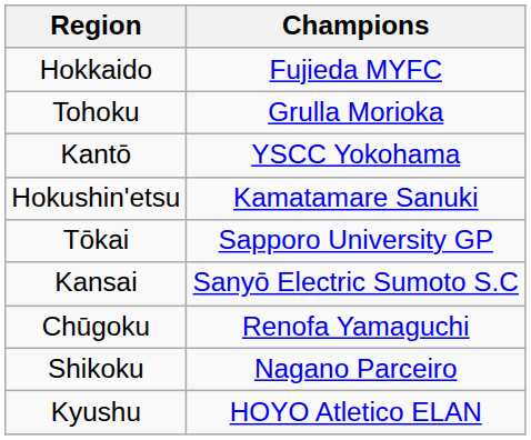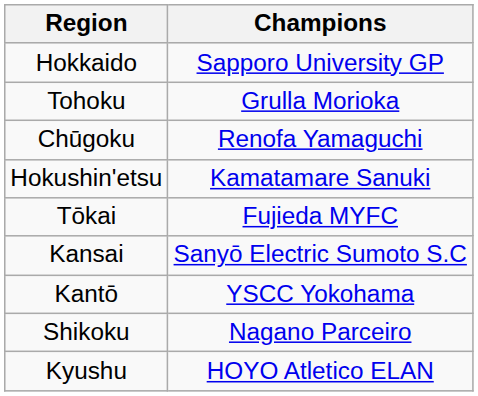Hokkaido | Champions: Fujieda MYFC -> Sapporo University GP
rows swapped: Kantō <-> Chūgoku
Tōkai | Champions: Sapporo University GP -> Fujieda MYFC
